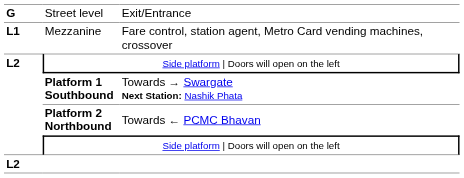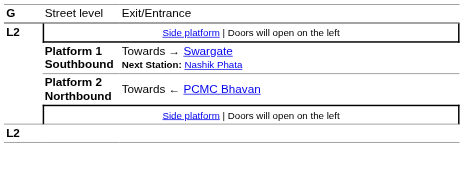- row: L1 | Mezzanine | Fare control, station agent, Metro Card vending machines, crossover
